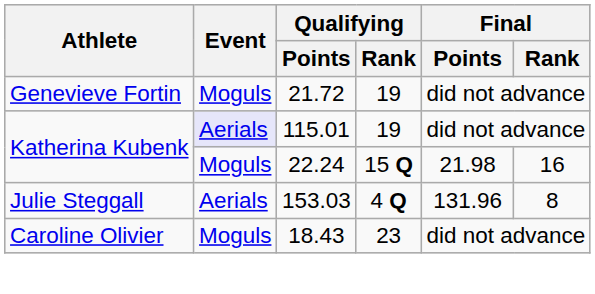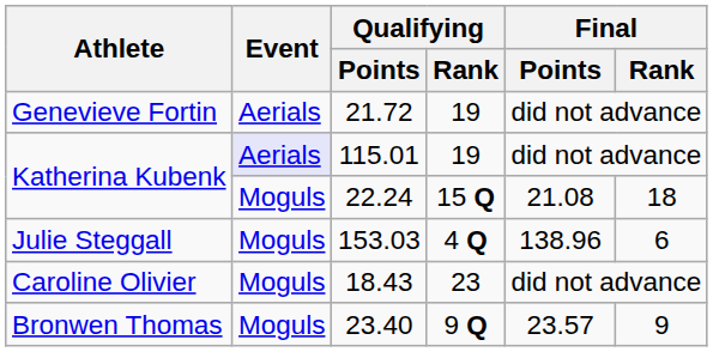21.72 | Event: Moguls -> Aerials
22.24 | Final / Points: 21.98 -> 21.08
22.24 | Final / Rank: 16 -> 18
153.03 | Event: Aerials -> Moguls
153.03 | Final / Points: 131.96 -> 138.96
153.03 | Final / Rank: 8 -> 6
+ row: Bronwen Thomas | Moguls | 23.40 | 9 Q | 23.57 | 9
